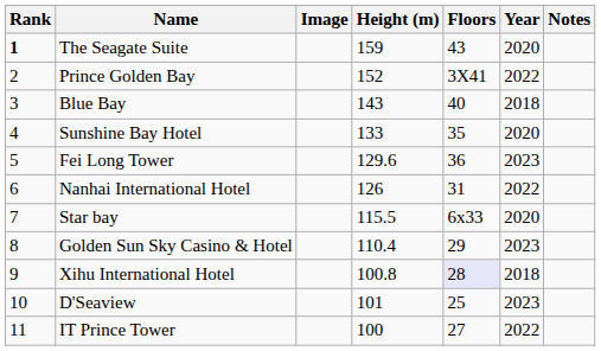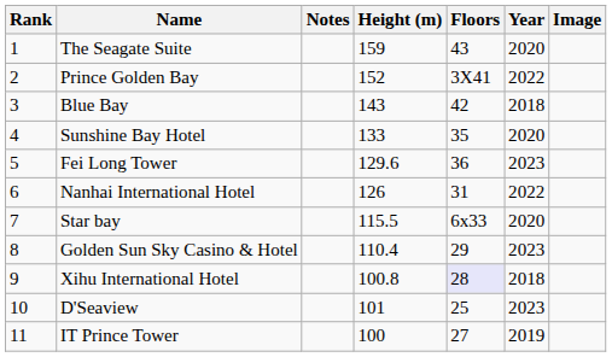columns swapped: Image <-> Notes
The Seagate Suite | Rank: bold -> normal
Blue Bay | Floors: 40 -> 42
IT Prince Tower | Year: 2022 -> 2019
